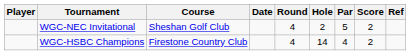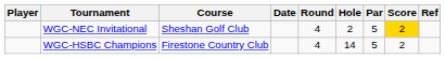WGC-NEC Invitational | Score: no background -> gold background
WGC-HSBC Champions | Par: 4 -> 5
